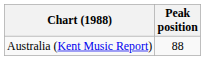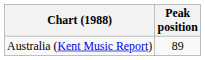Australia (Kent Music Report) | Peak position: 88 -> 89
